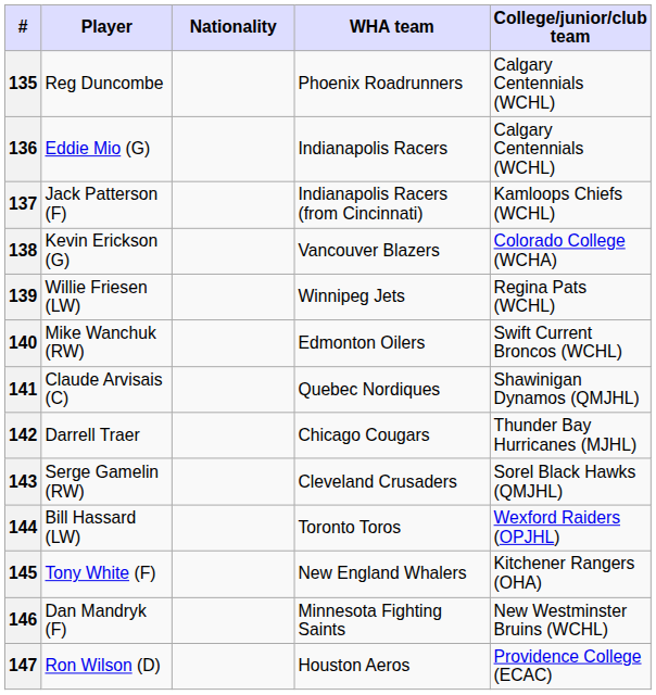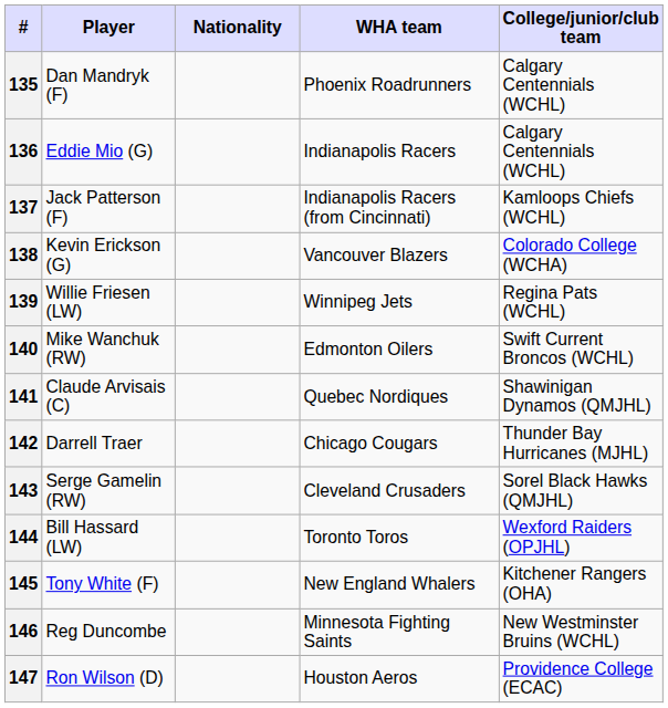135 | Player: Reg Duncombe -> Dan Mandryk (F)
146 | Player: Dan Mandryk (F) -> Reg Duncombe
